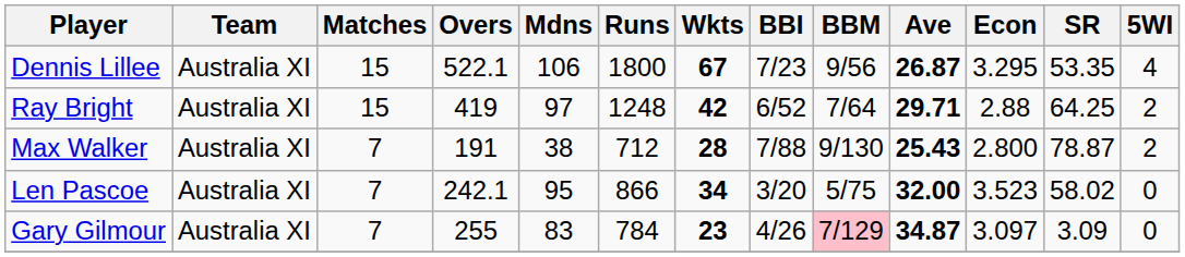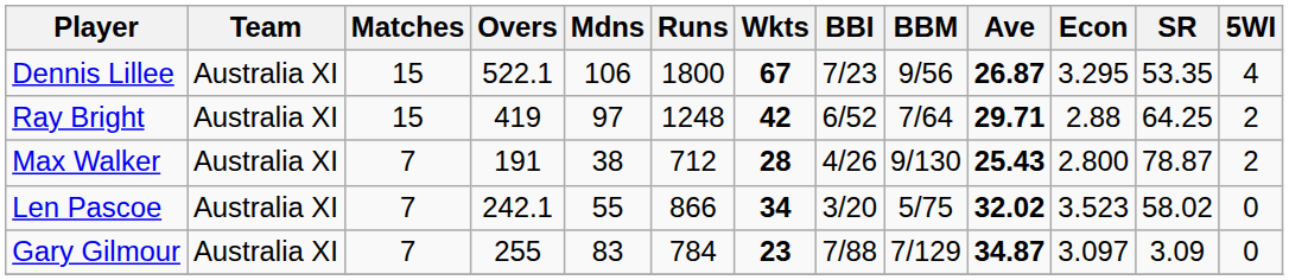Max Walker | BBI: 7/88 -> 4/26
Len Pascoe | Mdns: 95 -> 55
Len Pascoe | Ave: 32.00 -> 32.02
Gary Gilmour | BBI: 4/26 -> 7/88
Gary Gilmour | BBM: pink background -> no background
